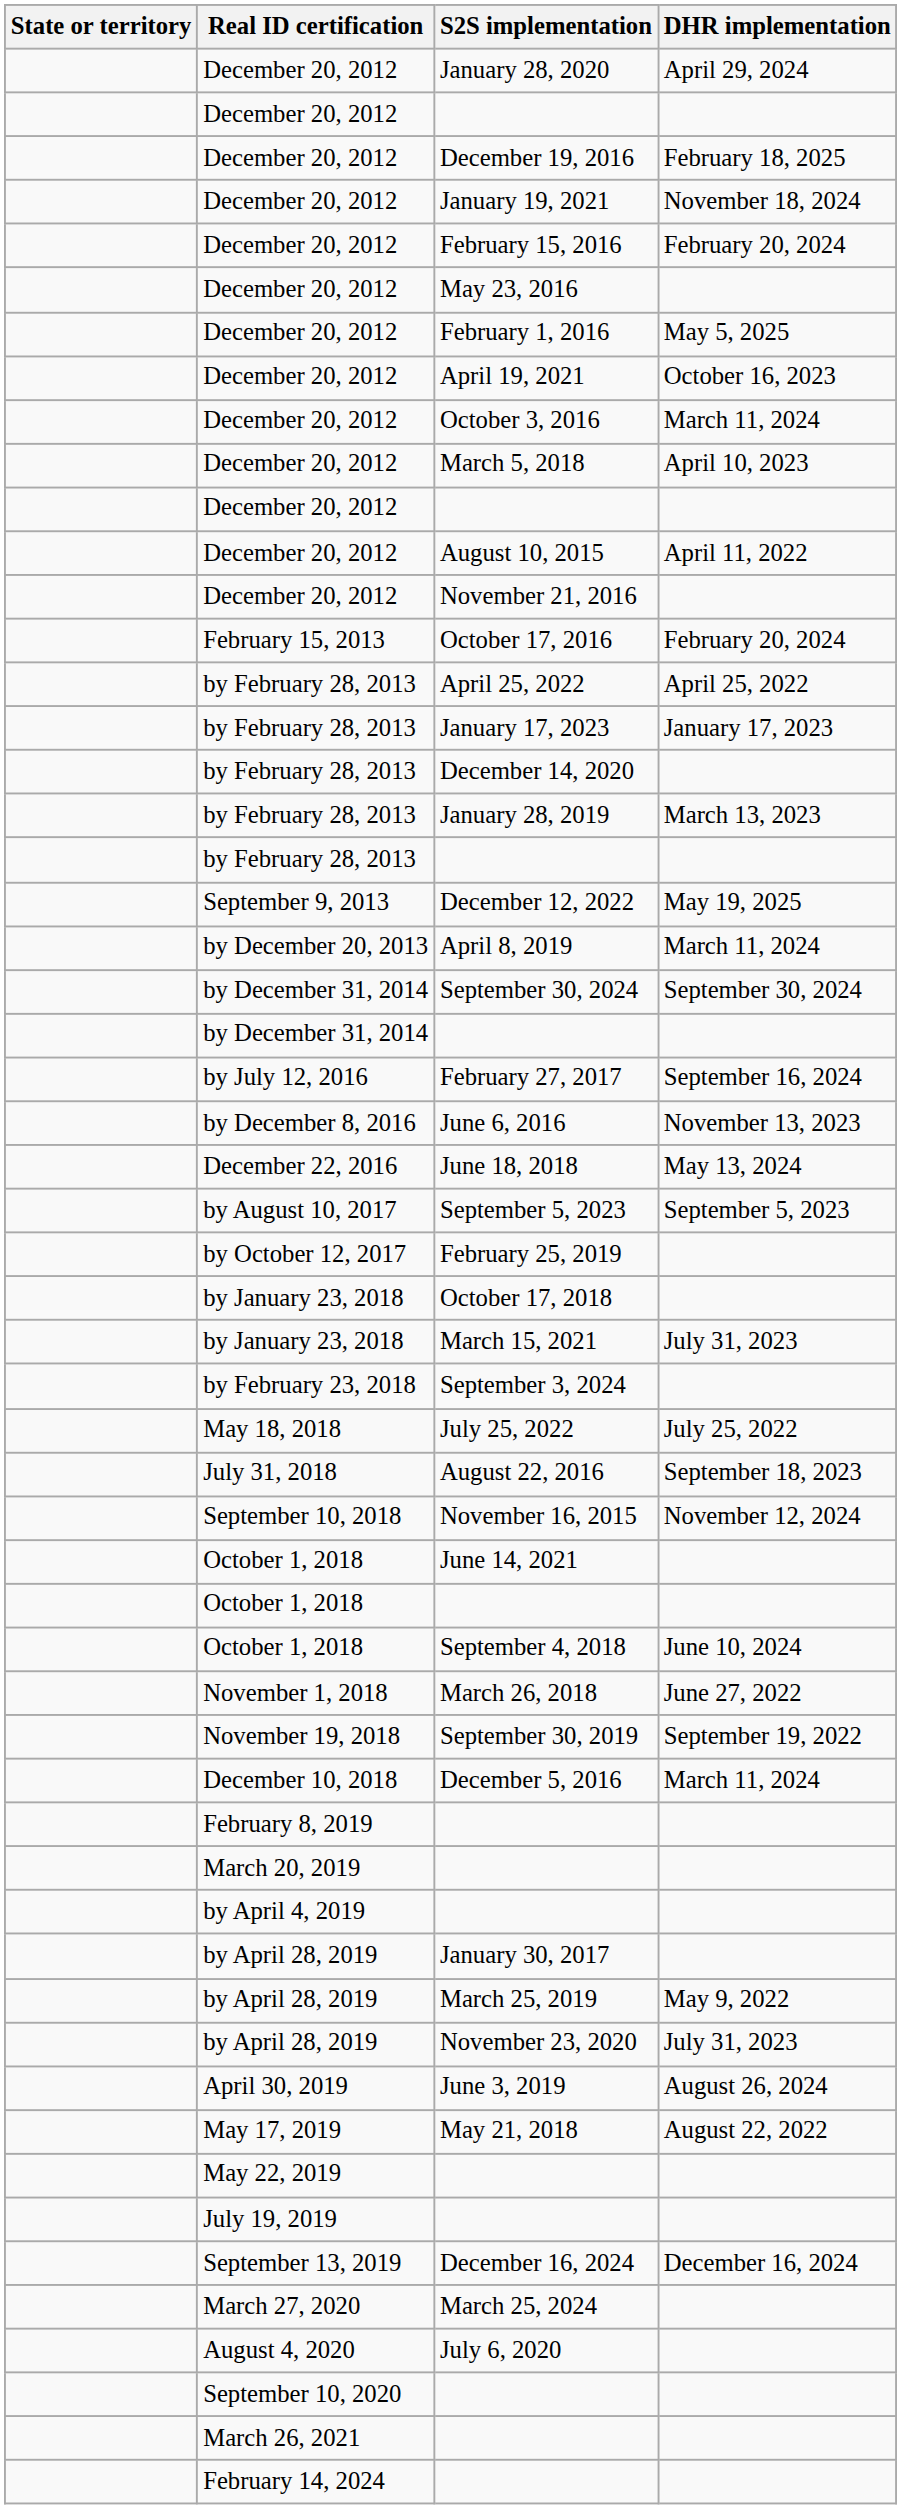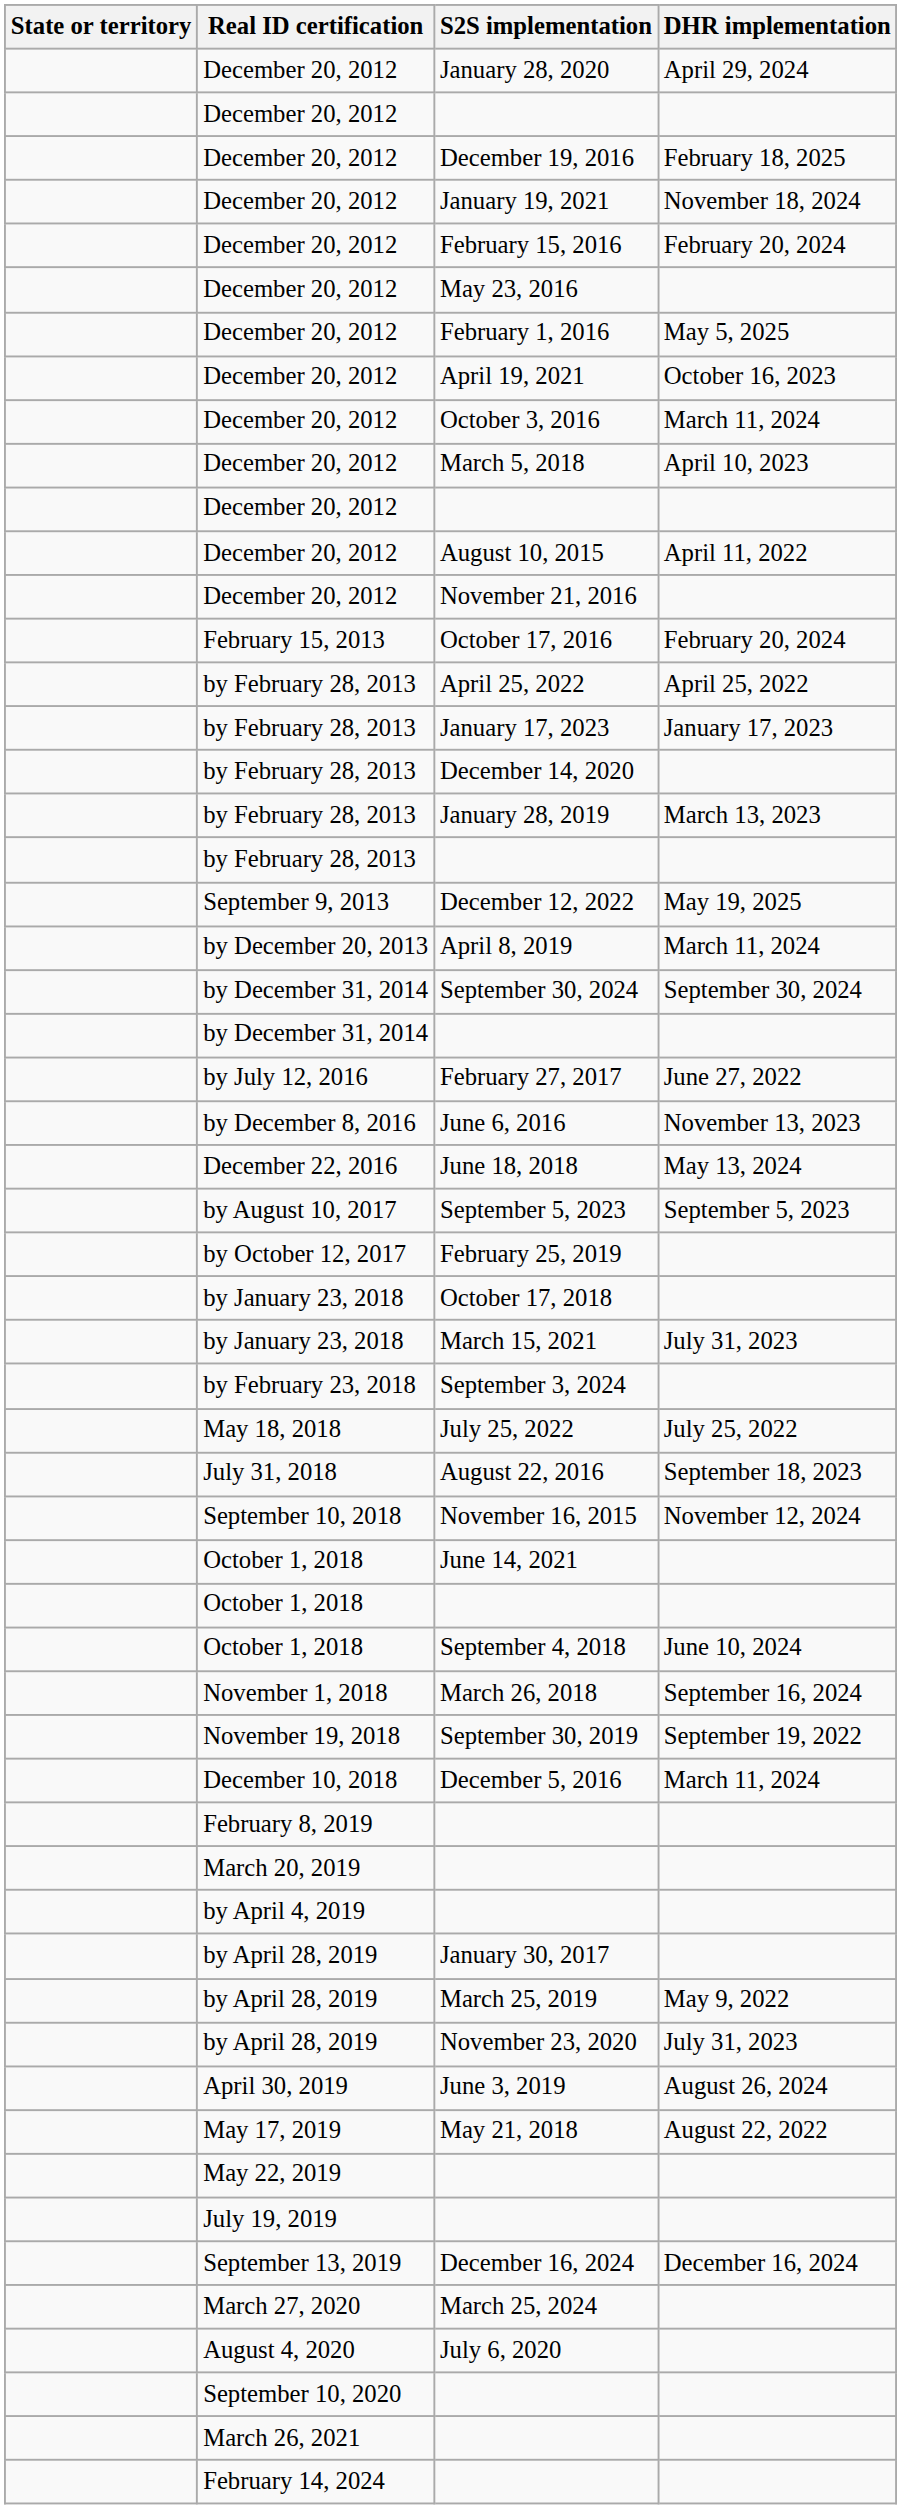February 27, 2017 | DHR implementation: September 16, 2024 -> June 27, 2022
March 26, 2018 | DHR implementation: June 27, 2022 -> September 16, 2024
